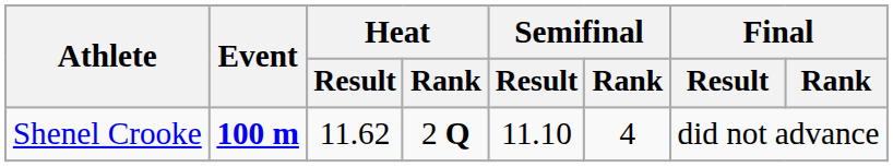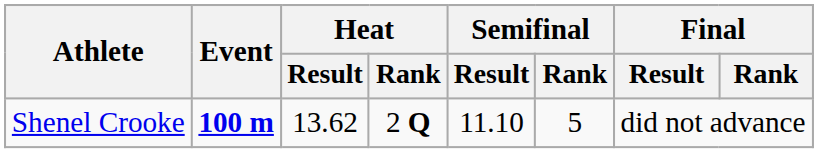Shenel Crooke | Heat / Result: 11.62 -> 13.62
Shenel Crooke | Semifinal / Rank: 4 -> 5
